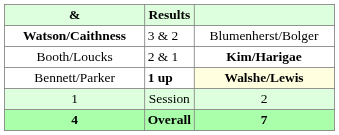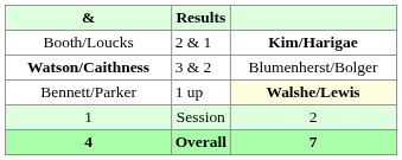rows swapped: Booth/Loucks <-> Watson/Caithness
Bennett/Parker | Results: bold -> normal
